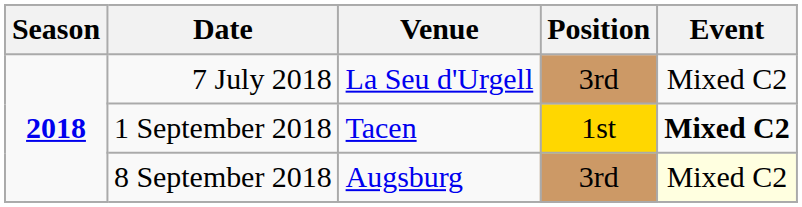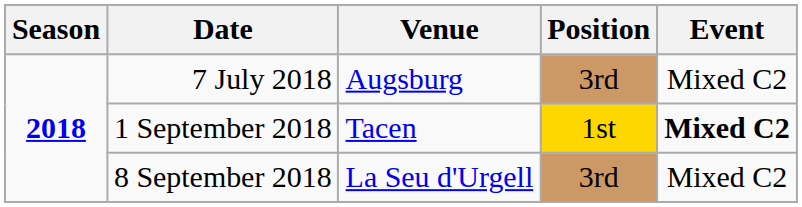7 July 2018 | Venue: La Seu d'Urgell -> Augsburg
8 September 2018 | Venue: Augsburg -> La Seu d'Urgell
8 September 2018 | Event: lightyellow background -> no background
